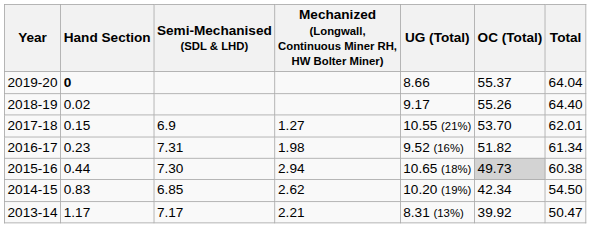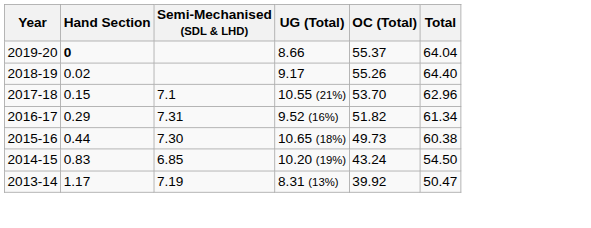- column: Mechanized (Longwall, Continuous Miner RH, HW Bolter Miner) | 1.27 | 1.98 | 2.94 | 2.62 | 2.21
2017-18 | Semi-Mechanised (SDL & LHD): 6.9 -> 7.1
2017-18 | Total: 62.01 -> 62.96
2016-17 | Hand Section: 0.23 -> 0.29
2015-16 | OC (Total): lightgrey background -> no background
2014-15 | OC (Total): 42.34 -> 43.24
2013-14 | Semi-Mechanised (SDL & LHD): 7.17 -> 7.19
